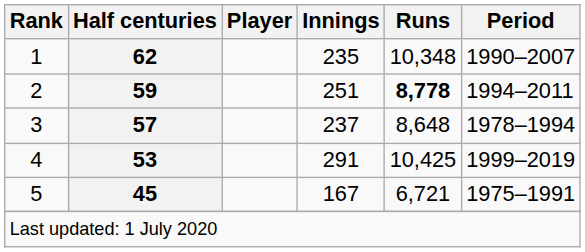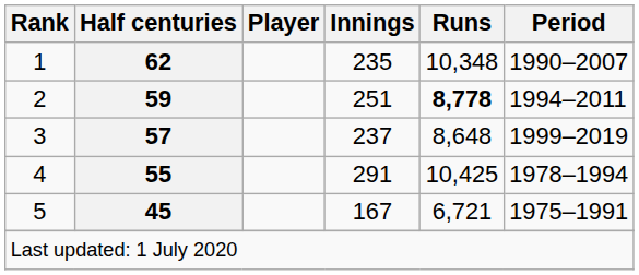3 | Period: 1978–1994 -> 1999–2019
4 | Half centuries: 53 -> 55
4 | Period: 1999–2019 -> 1978–1994
